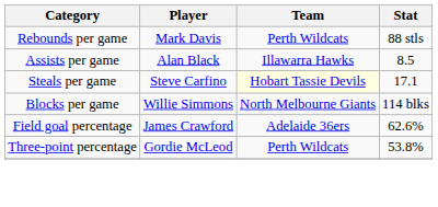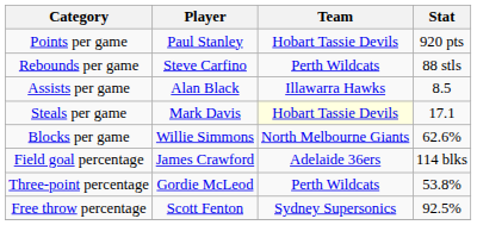+ row: Points per game | Paul Stanley | Hobart Tassie Devils | 920 pts
Rebounds per game | Player: Mark Davis -> Steve Carfino
Steals per game | Player: Steve Carfino -> Mark Davis
Blocks per game | Stat: 114 blks -> 62.6%
Field goal percentage | Stat: 62.6% -> 114 blks
+ row: Free throw percentage | Scott Fenton | Sydney Supersonics | 92.5%
